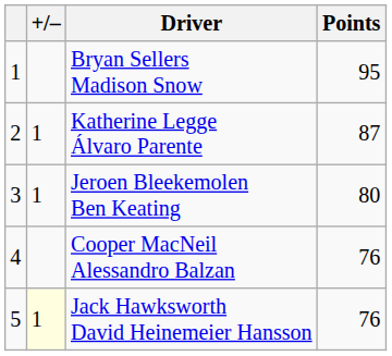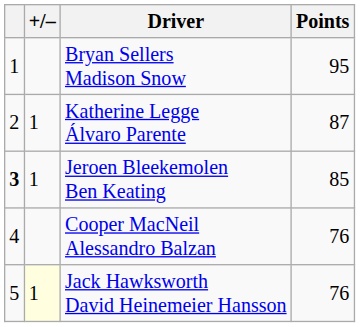Jeroen Bleekemolen Ben Keating | column 1: normal -> bold
Jeroen Bleekemolen Ben Keating | Points: 80 -> 85
